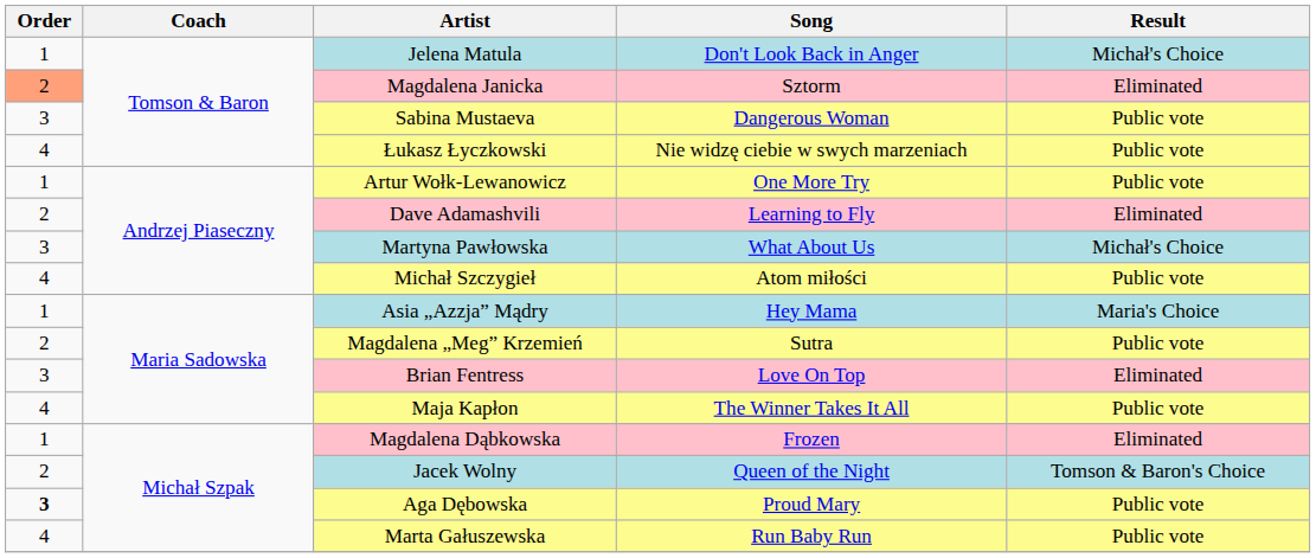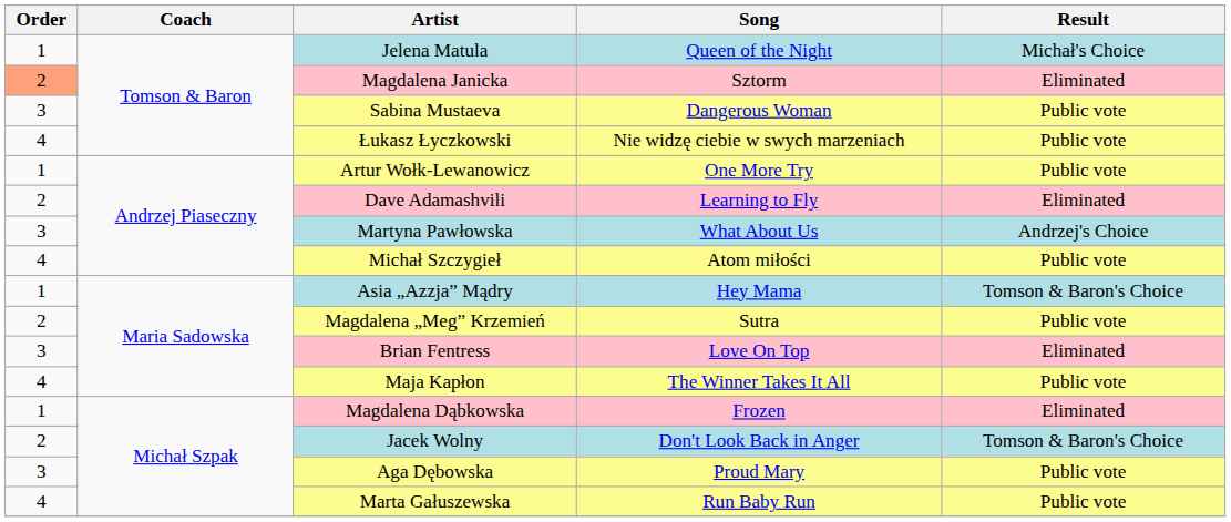Jelena Matula | Song: Don't Look Back in Anger -> Queen of the Night
Martyna Pawłowska | Result: Michał's Choice -> Andrzej's Choice
Asia „Azzja” Mądry | Result: Maria's Choice -> Tomson & Baron's Choice
Jacek Wolny | Song: Queen of the Night -> Don't Look Back in Anger
Aga Dębowska | Order: bold -> normal
